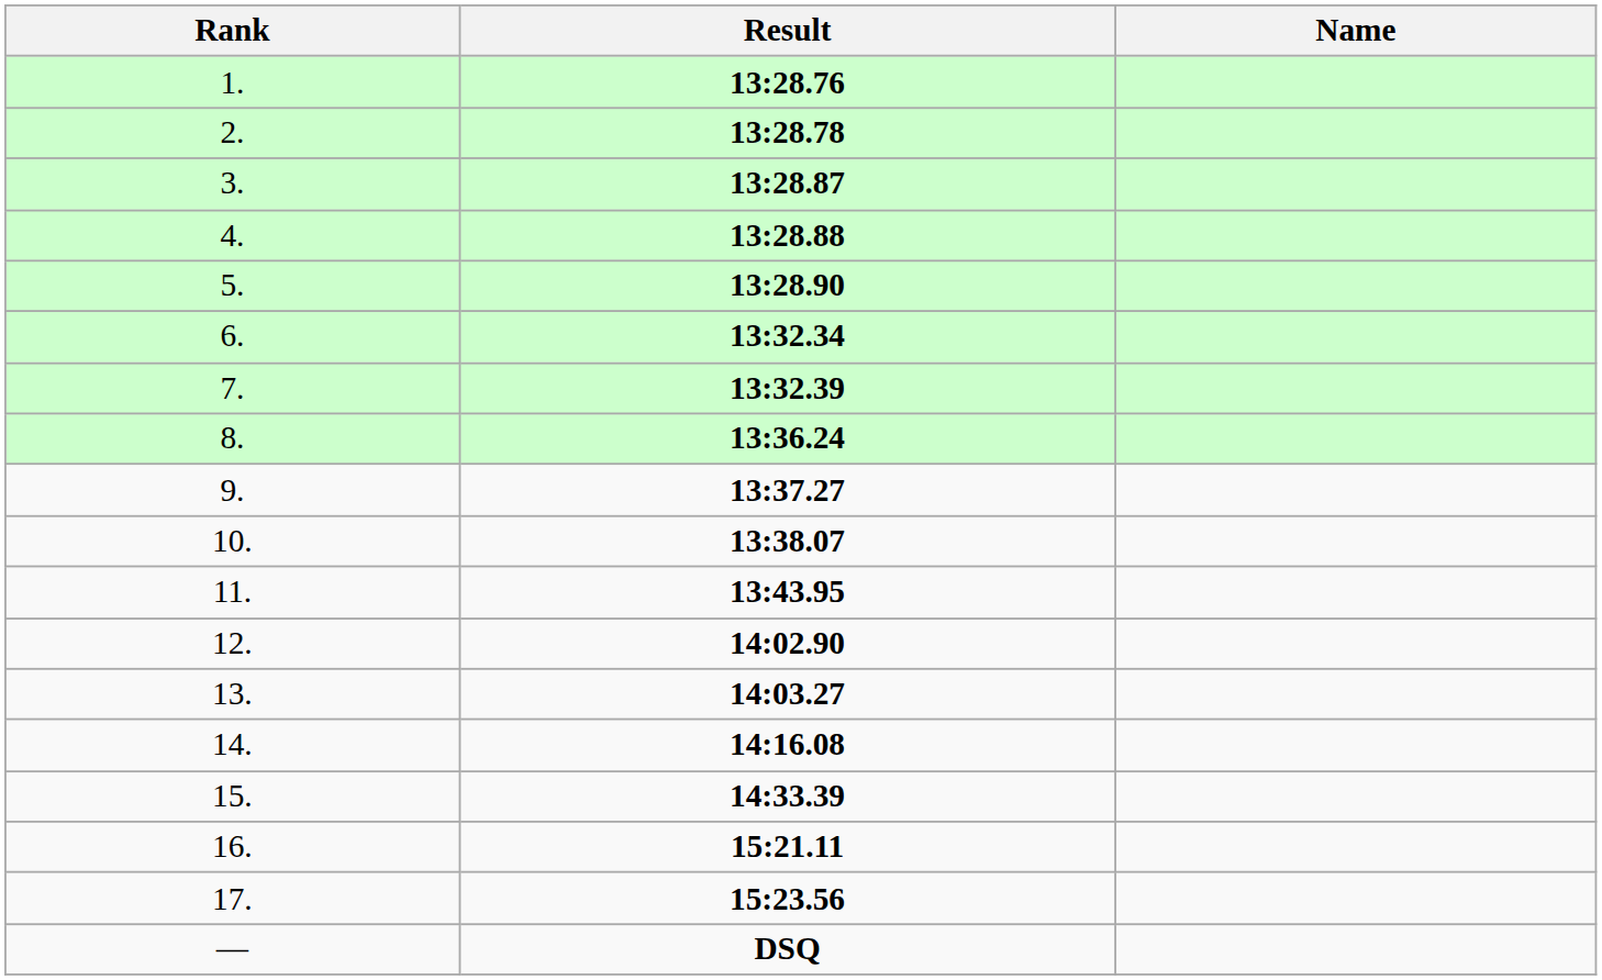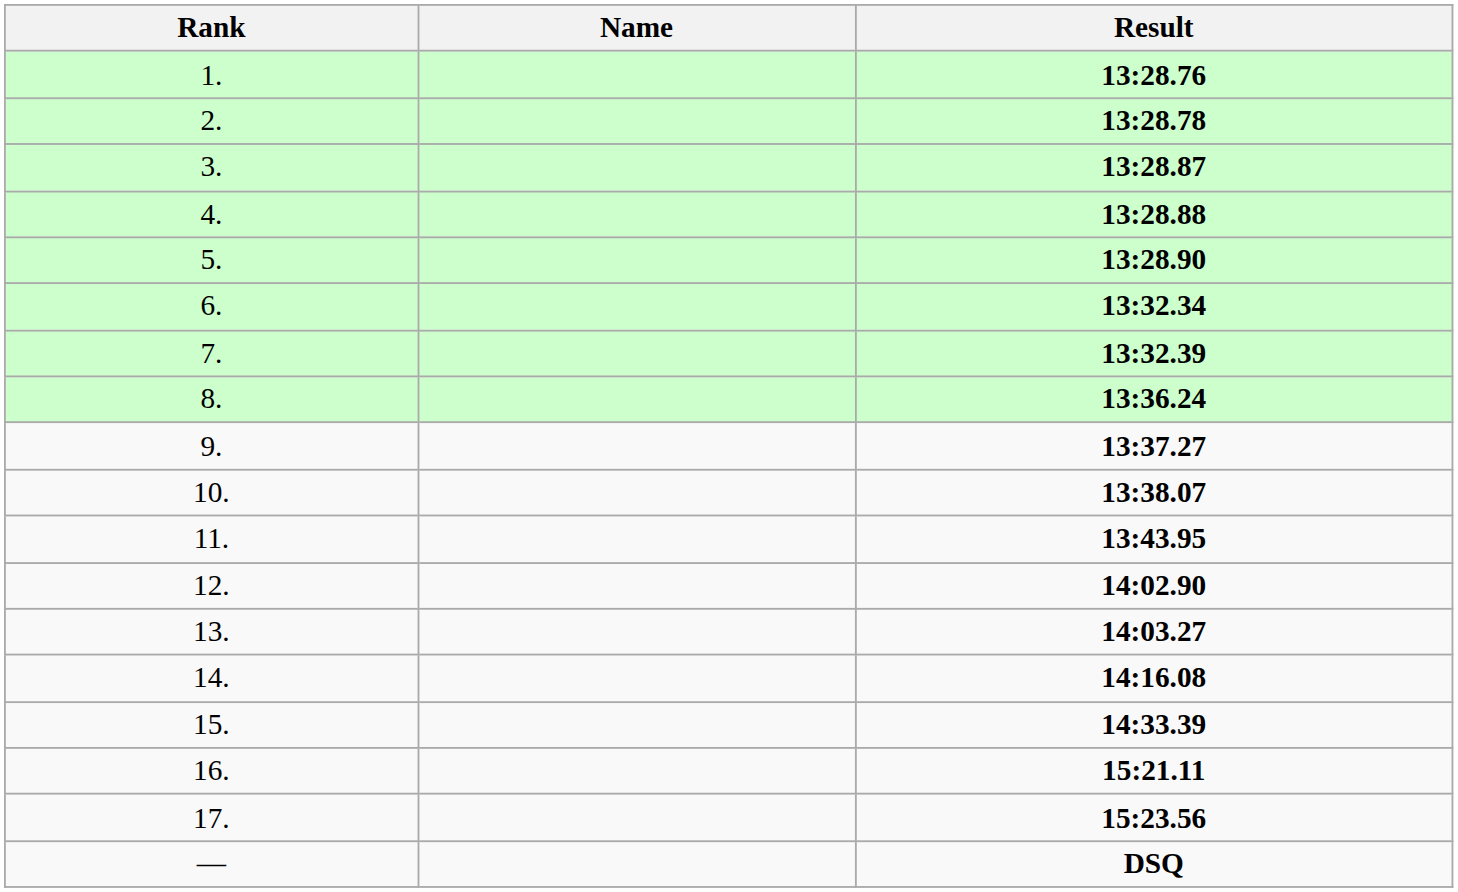columns swapped: Name <-> Result
